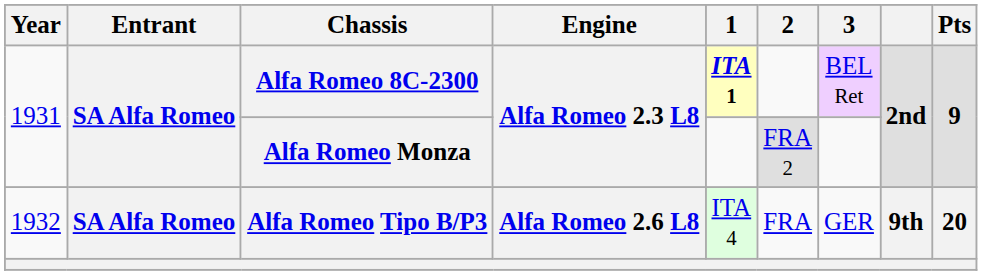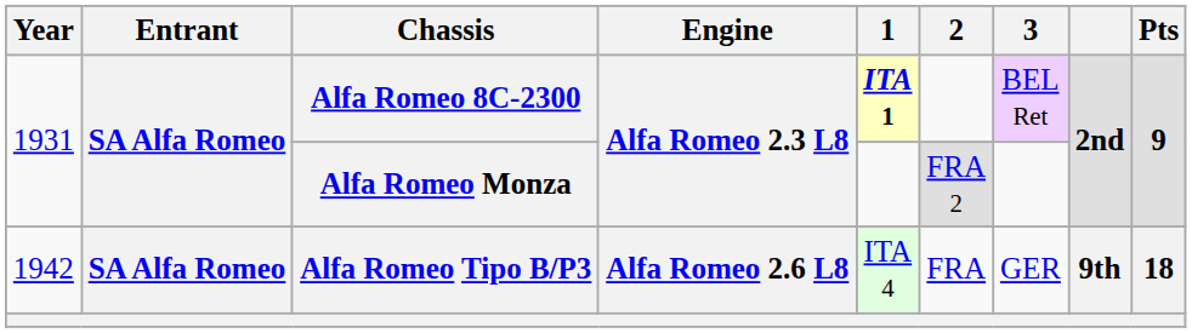Alfa Romeo Tipo B/P3 | Year: 1932 -> 1942
Alfa Romeo Tipo B/P3 | Pts: 20 -> 18
